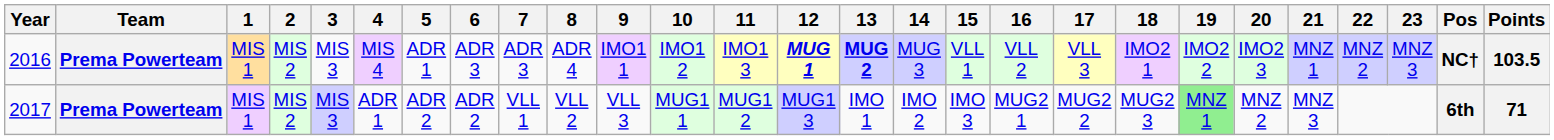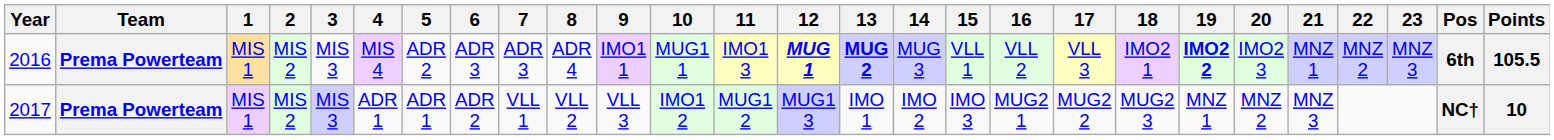2016 | 5: ADR 1 -> ADR 2
2016 | 10: IMO1 2 -> MUG1 1
2016 | 19: normal -> bold
2016 | Pos: NC† -> 6th
2016 | Points: 103.5 -> 105.5
2017 | 5: ADR 2 -> ADR 1
2017 | 10: MUG1 1 -> IMO1 2
2017 | 19: lightgreen background -> no background
2017 | Pos: 6th -> NC†
2017 | Points: 71 -> 10
